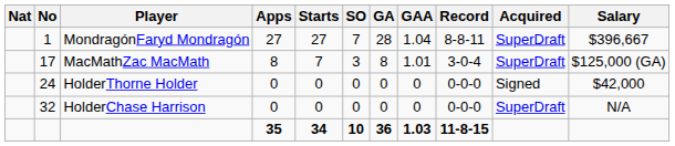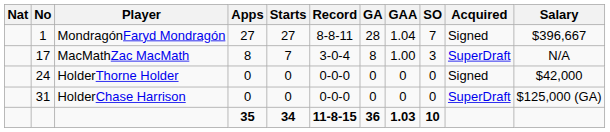columns swapped: Record <-> SO
MondragónFaryd Mondragón | Acquired: SuperDraft -> Signed
MacMathZac MacMath | GAA: 1.01 -> 1.00
MacMathZac MacMath | Salary: $125,000 (GA) -> N/A
HolderChase Harrison | No: 32 -> 31
HolderChase Harrison | Salary: N/A -> $125,000 (GA)
